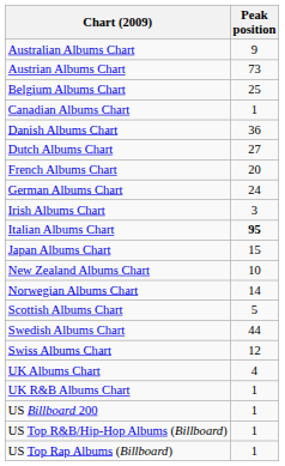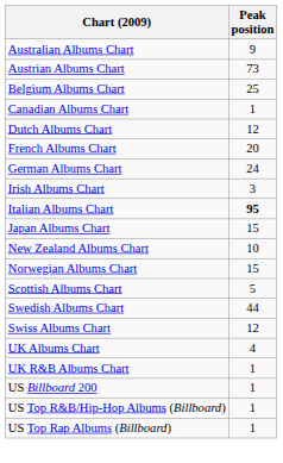- row: Danish Albums Chart | 36
Dutch Albums Chart | Peak position: 27 -> 12
Norwegian Albums Chart | Peak position: 14 -> 15
